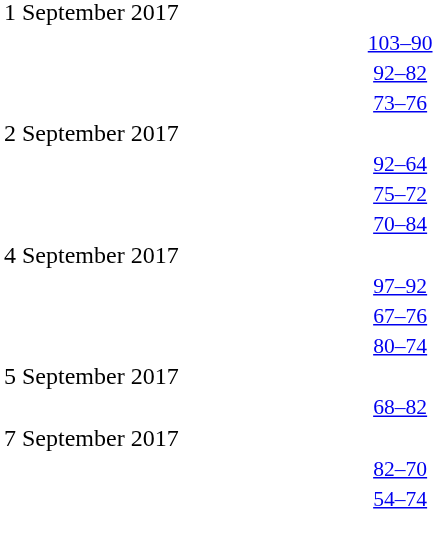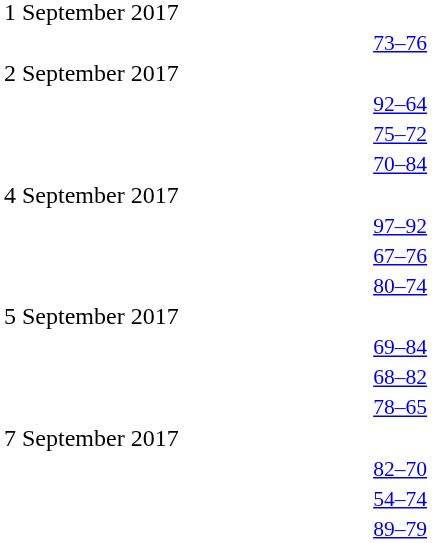- row: 103–90
- row: 92–82
+ row: 69–84
+ row: 78–65
+ row: 89–79
